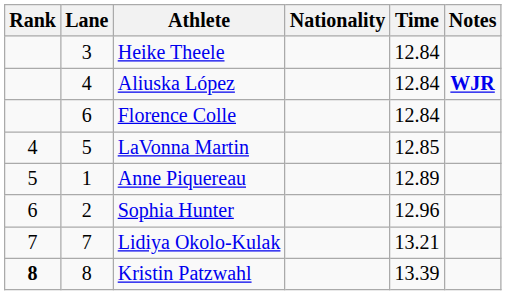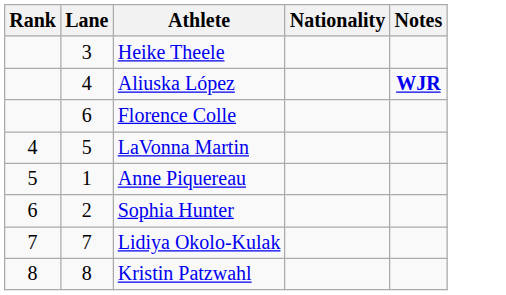- column: Time | 12.84 | 12.84 | 12.84 | 12.85 | 12.89 | 12.96 | 13.21 | 13.39
Kristin Patzwahl | Rank: bold -> normal
